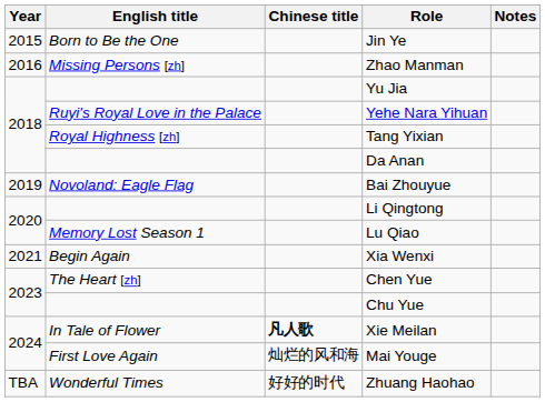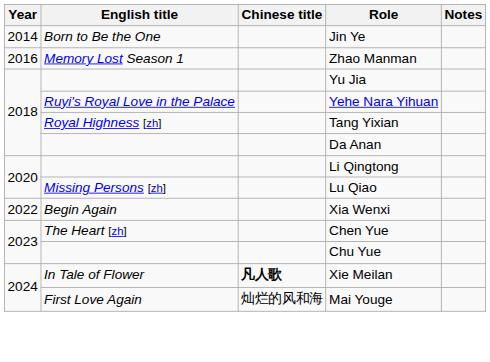Jin Ye | Year: 2015 -> 2014
Zhao Manman | English title: Missing Persons [zh] -> Memory Lost Season 1
- row: 2019 | Novoland: Eagle Flag | Bai Zhouyue
Lu Qiao | English title: Memory Lost Season 1 -> Missing Persons [zh]
Xia Wenxi | Year: 2021 -> 2022
- row: TBA | Wonderful Times | 好好的时代 | Zhuang Haohao
